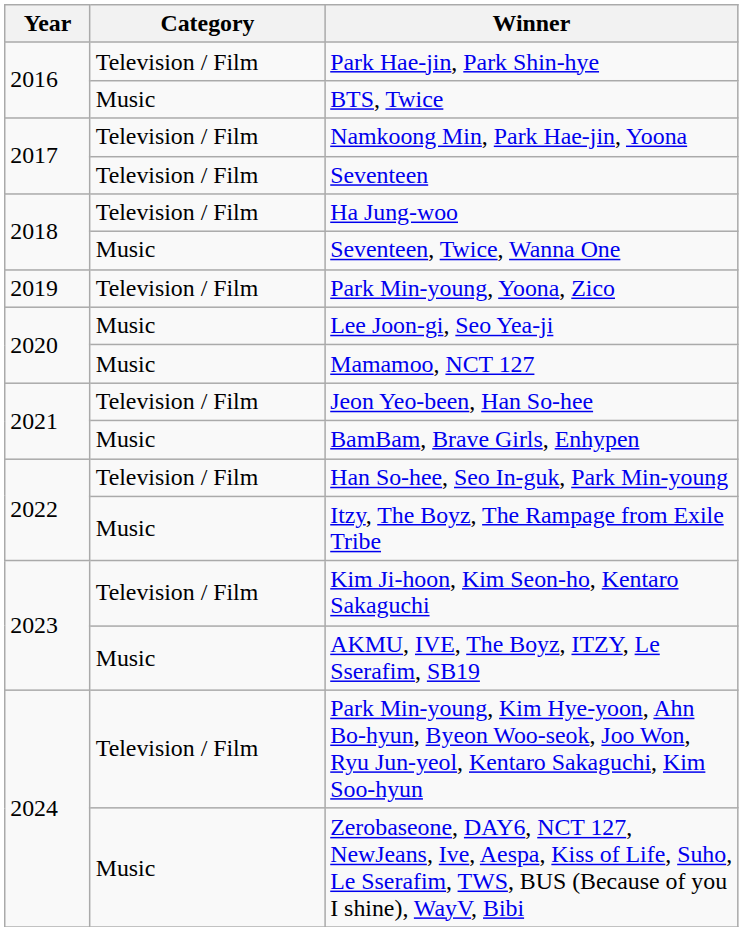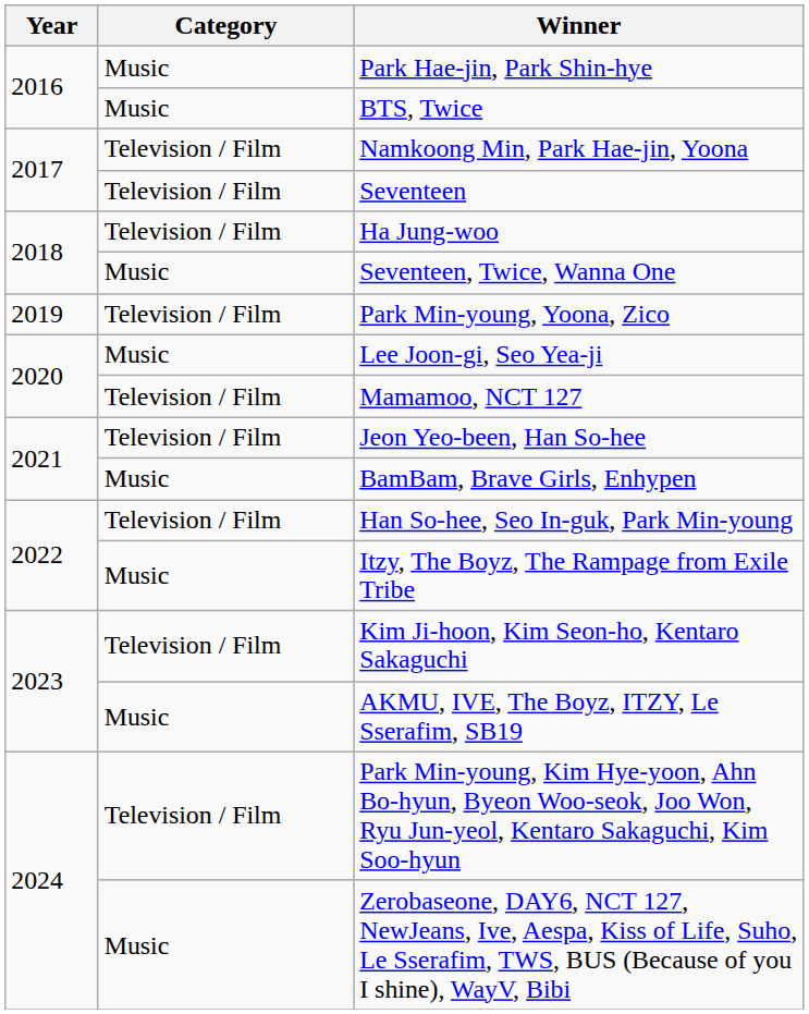Park Hae-jin, Park Shin-hye | Category: Television / Film -> Music
Mamamoo, NCT 127 | Category: Music -> Television / Film
